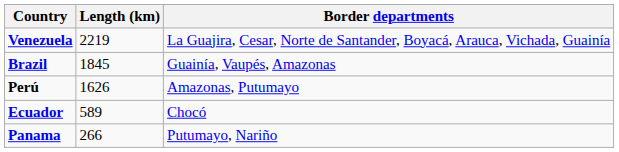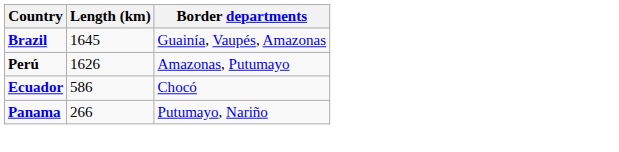- row: Venezuela | 2219 | La Guajira, Cesar, Norte de Santander, Boyacá, Arauca, Vichada, Guainía
Brazil | Length (km): 1845 -> 1645
Ecuador | Length (km): 589 -> 586
